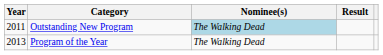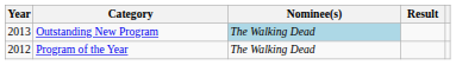Outstanding New Program | Year: 2011 -> 2013
Program of the Year | Year: 2013 -> 2012
